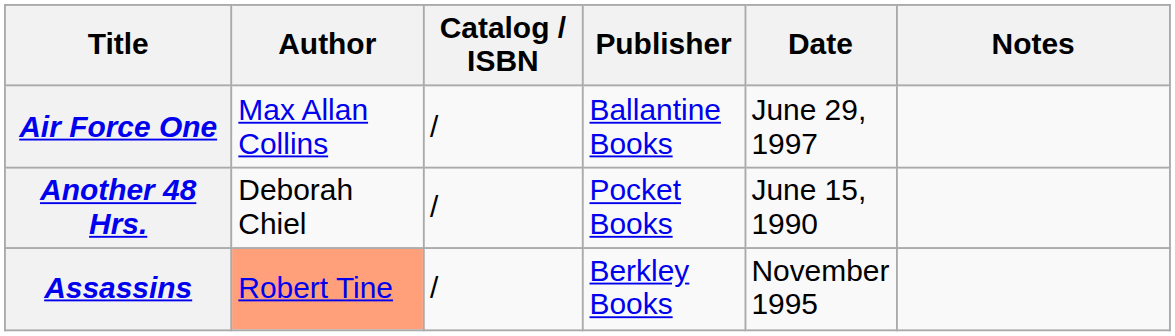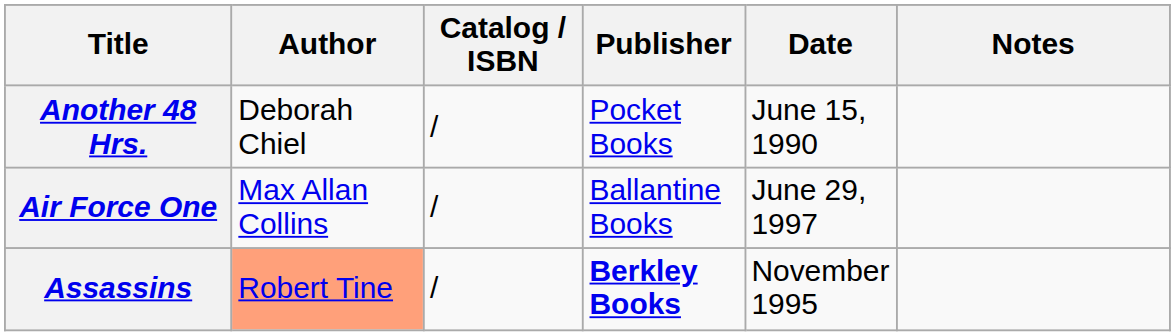rows swapped: Air Force One <-> Another 48 Hrs.
Assassins | Publisher: normal -> bold
